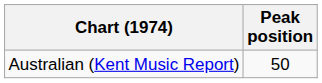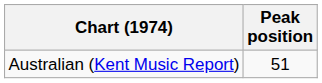Australian (Kent Music Report) | Peak position: 50 -> 51
